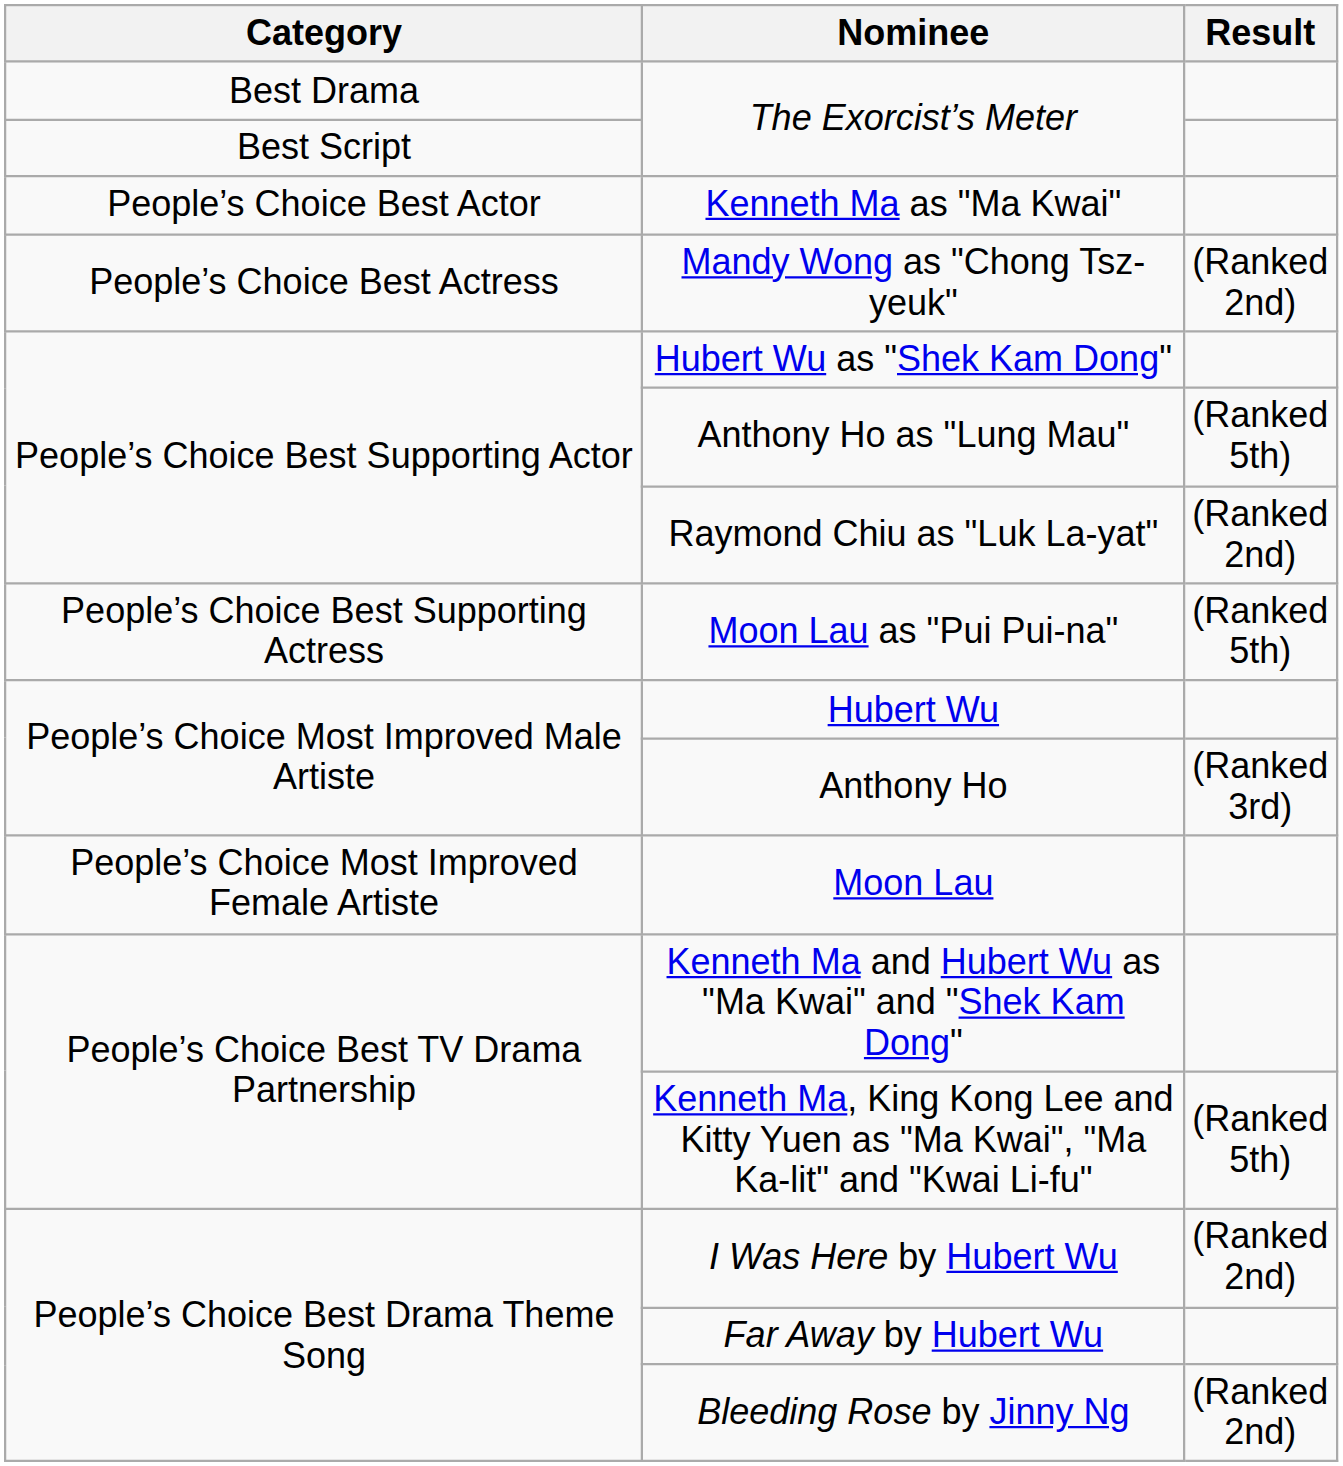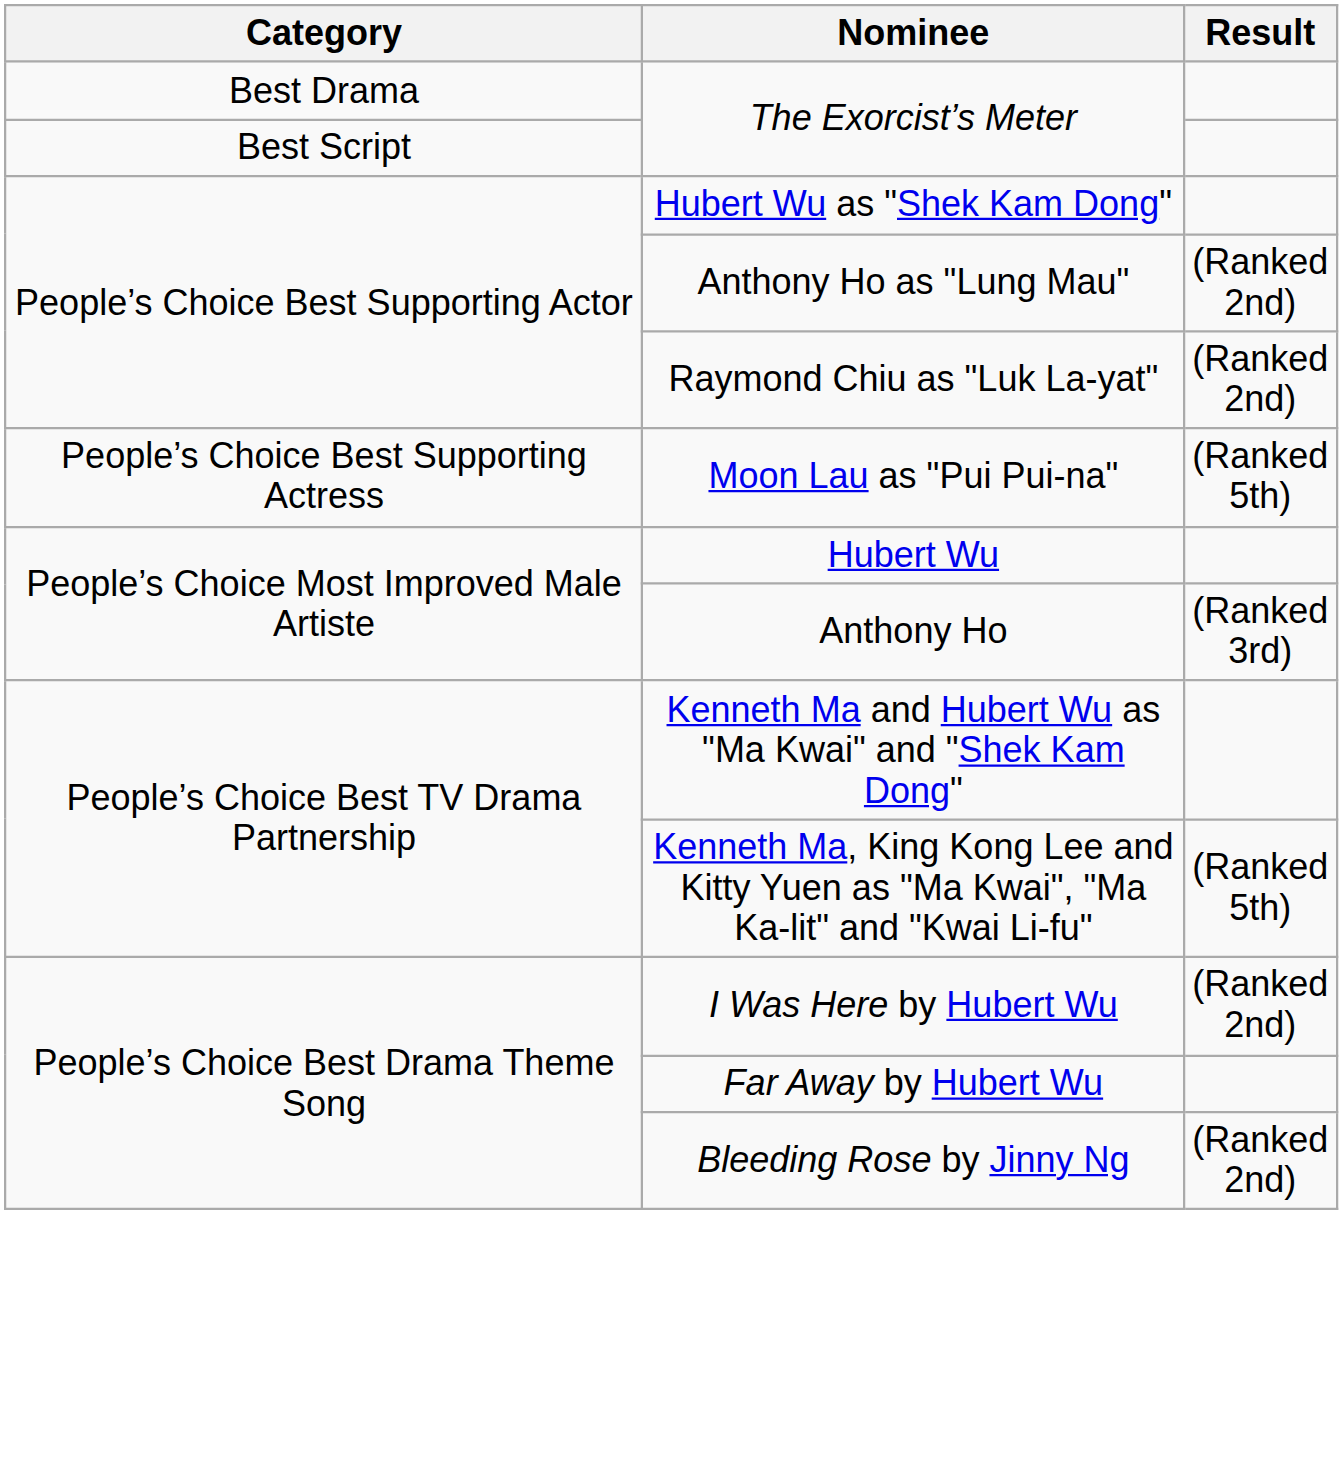- row: People’s Choice Best Actor | Kenneth Ma as "Ma Kwai"
- row: People’s Choice Best Actress | Mandy Wong as "Chong Tsz-yeuk" | (Ranked 2nd)
Anthony Ho as "Lung Mau" | Result: (Ranked 5th) -> (Ranked 2nd)
- row: People’s Choice Most Improved Female Artiste | Moon Lau
